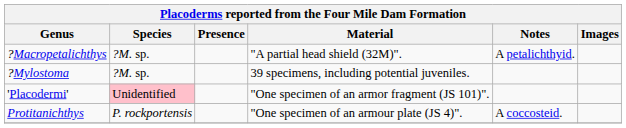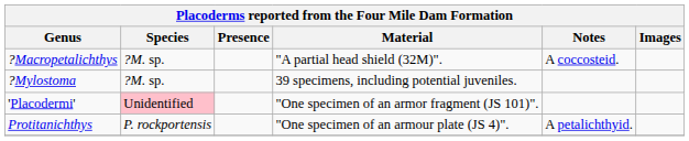?Macropetalichthys | Notes: A petalichthyid. -> A coccosteid.
Protitanichthys | Notes: A coccosteid. -> A petalichthyid.
